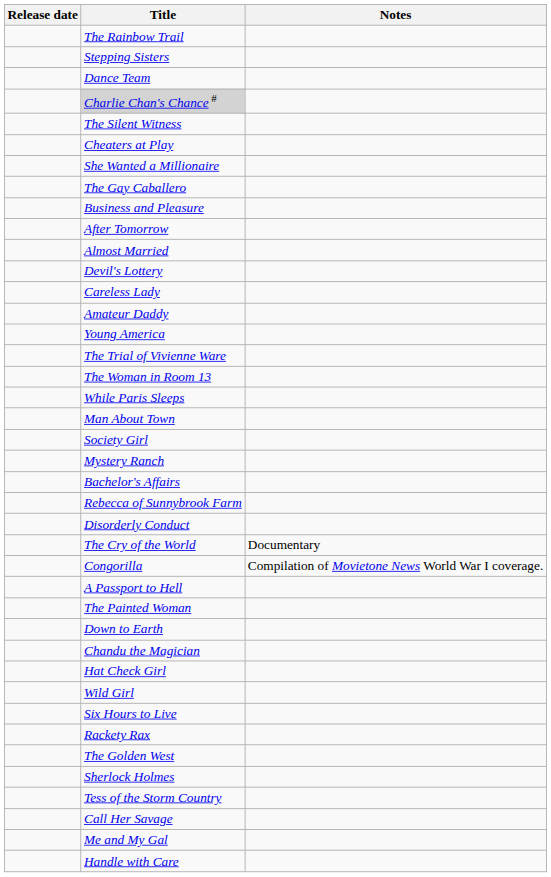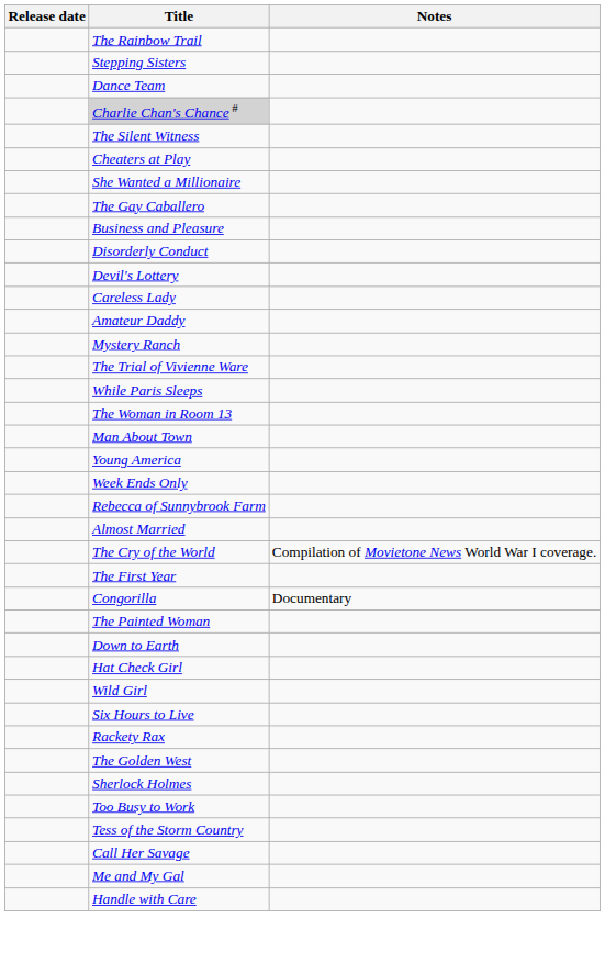- row: After Tomorrow
rows swapped: Disorderly Conduct <-> Almost Married
rows swapped: Young America <-> Mystery Ranch
rows swapped: While Paris Sleeps <-> The Woman in Room 13
- row: Society Girl
+ row: Week Ends Only
- row: Bachelor's Affairs
The Cry of the World | Notes: Documentary -> Compilation of Movietone News World War I coverage.
+ row: The First Year
Congorilla | Notes: Compilation of Movietone News World War I coverage. -> Documentary
- row: A Passport to Hell
- row: Chandu the Magician
+ row: Too Busy to Work
